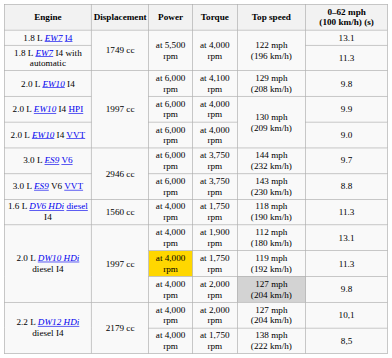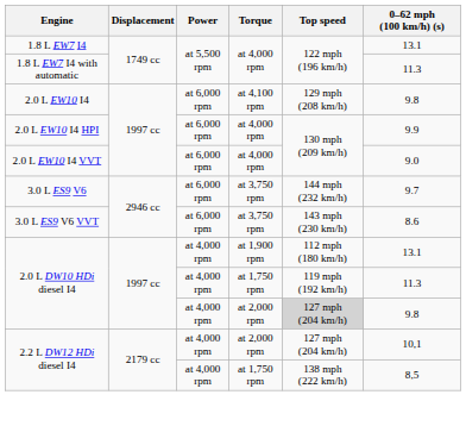3.0 L ES9 V6 VVT | 0–62 mph (100 km/h) (s): 8.8 -> 8.6
- row: 1.6 L DV6 HDi diesel I4 | 1560 cc | at 4,000 rpm | at 1,750 rpm | 118 mph (190 km/h) | 11.3
2.0 L DW10 HDi diesel I4 / at 1,750 rpm | Power: gold background -> no background
